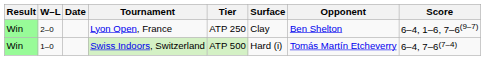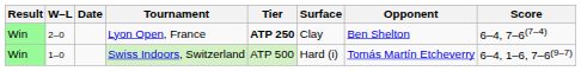Lyon Open, France | Tier: normal -> bold
Lyon Open, France | Score: 6–4, 1–6, 7–6(9–7) -> 6–4, 7–6(7–4)
Swiss Indoors, Switzerland | Score: 6–4, 7–6(7–4) -> 6–4, 1–6, 7–6(9–7)
